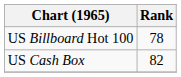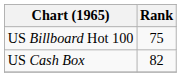US Billboard Hot 100 | Rank: 78 -> 75
